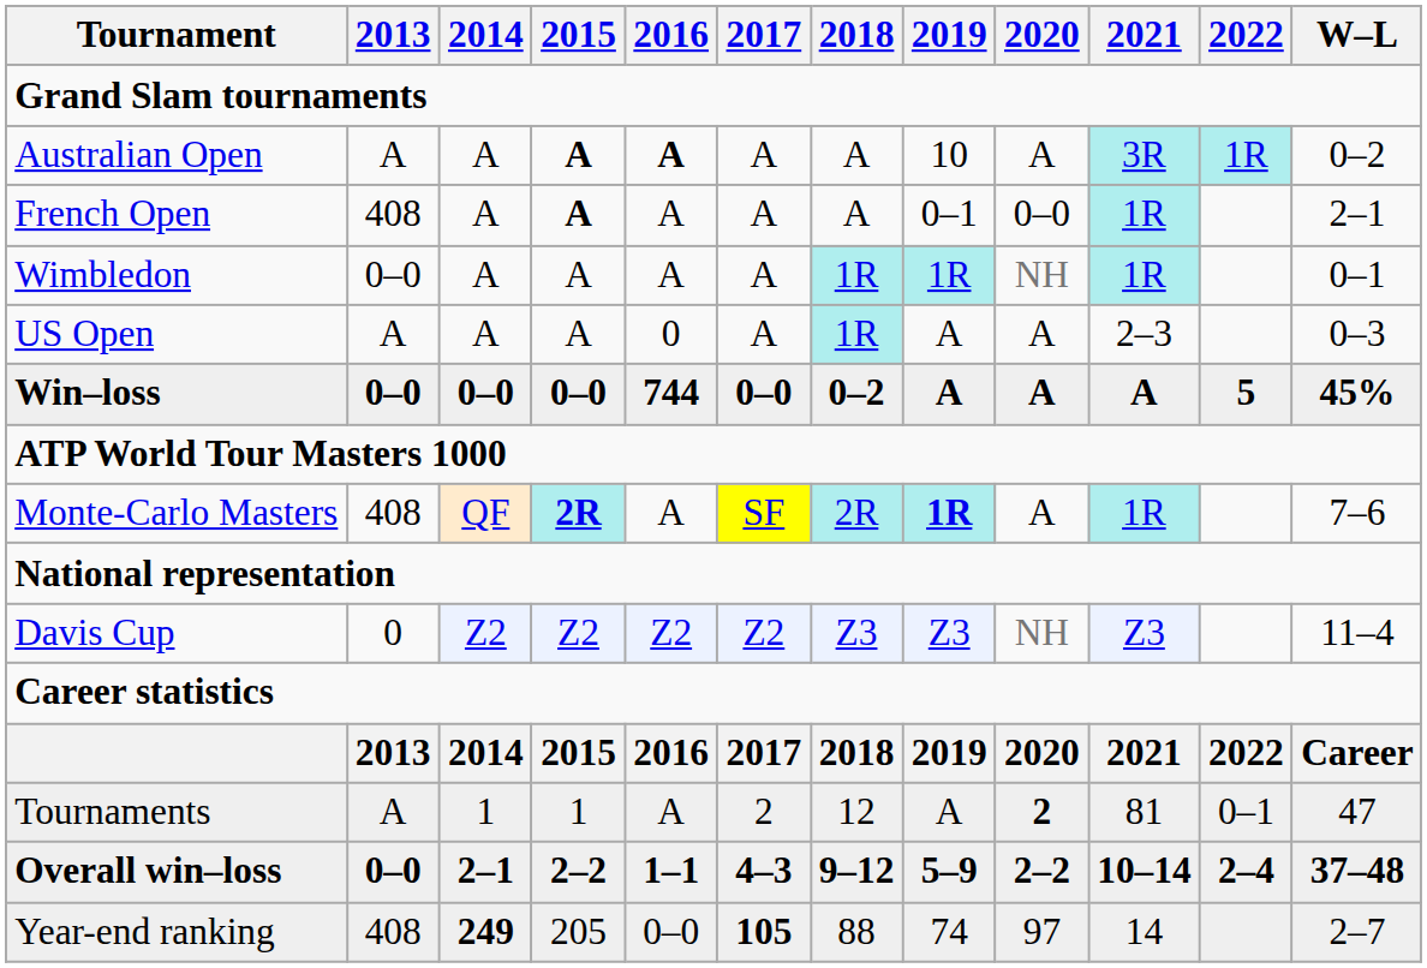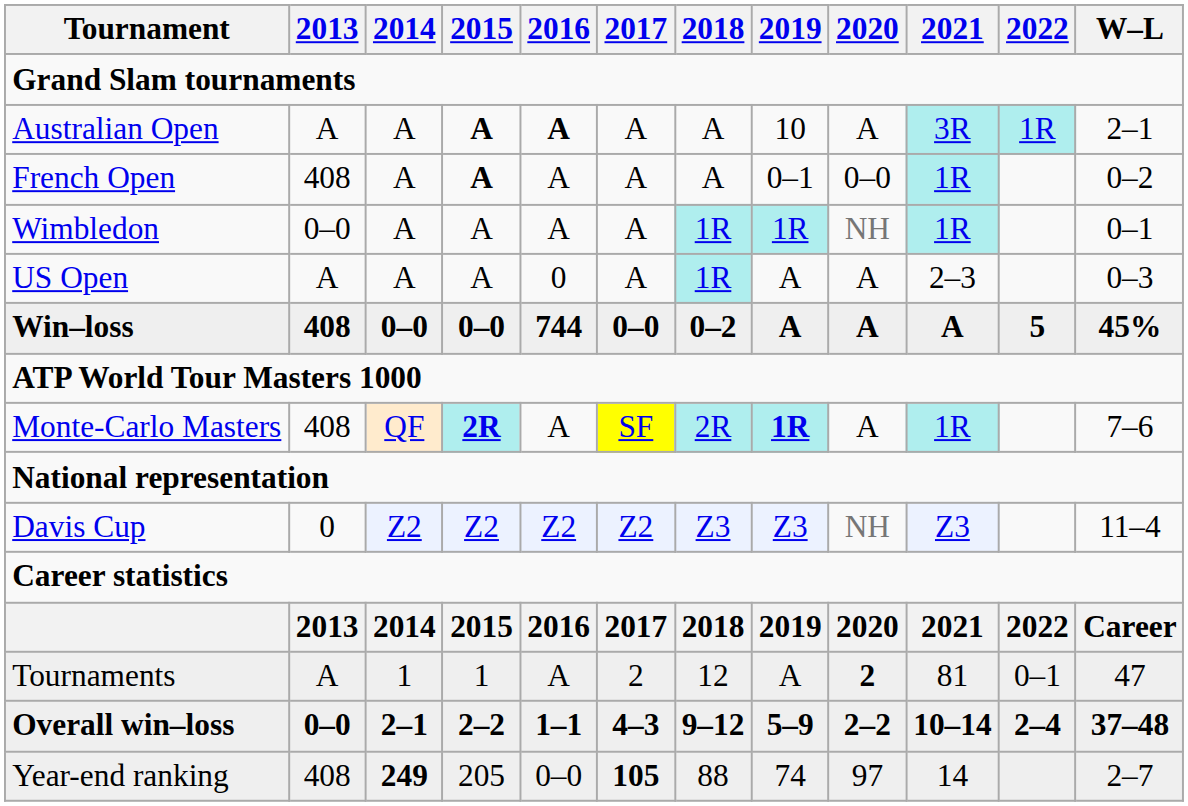Australian Open | W–L: 0–2 -> 2–1
French Open | W–L: 2–1 -> 0–2
Win–loss | 2013: 0–0 -> 408
